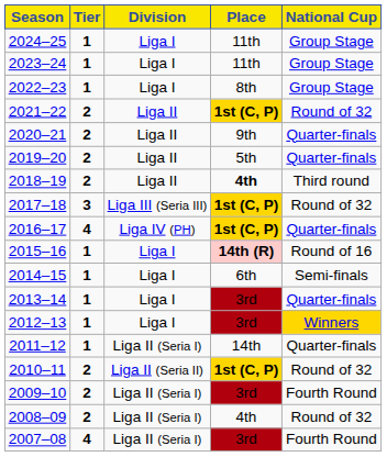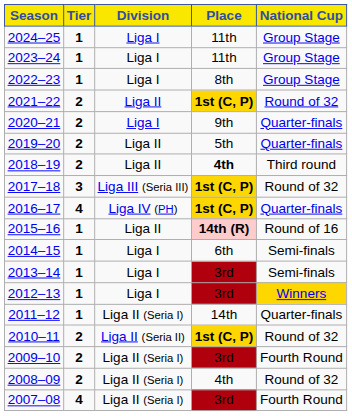2020–21 | Division: Liga II -> Liga I
2015–16 | Division: Liga I -> Liga II
2013–14 | National Cup: Quarter-finals -> Semi-finals
